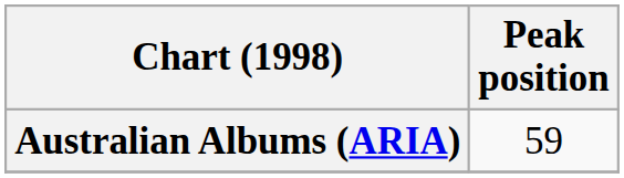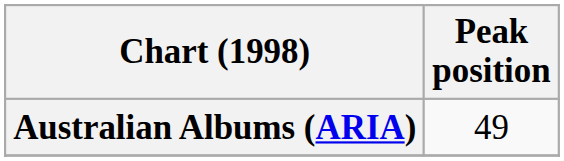Australian Albums (ARIA) | Peak position: 59 -> 49
